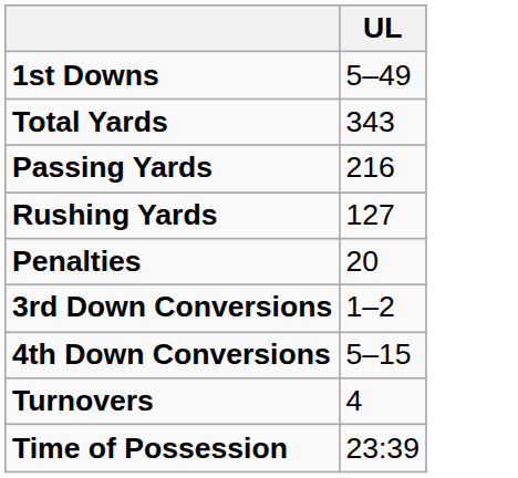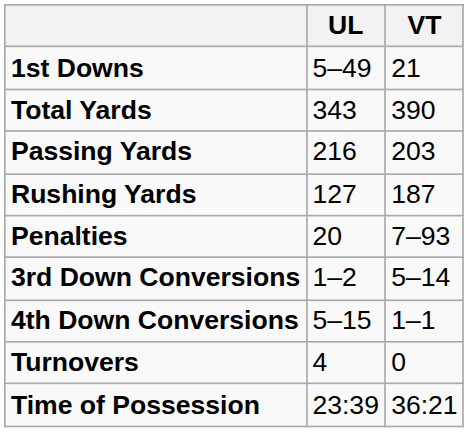+ column: VT | 21 | 390 | 203 | 187 | 7–93 | 5–14 | 1–1 | 0 | 36:21
